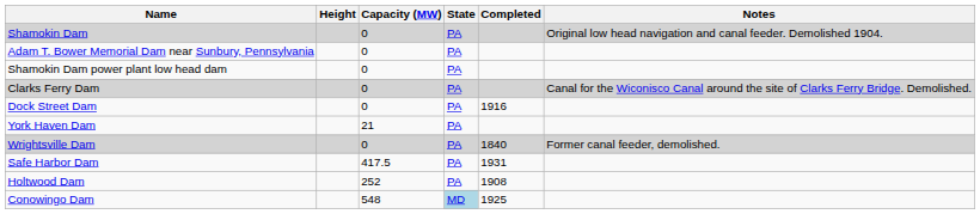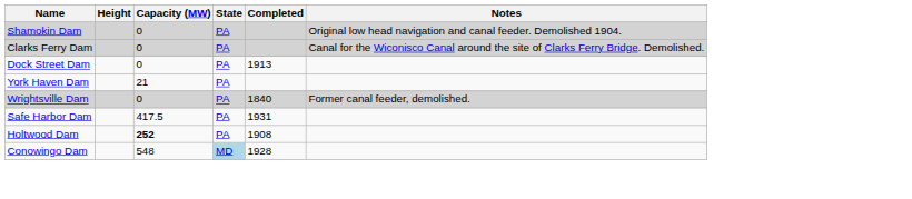- row: Adam T. Bower Memorial Dam near Sunbury, Pennsylvania | 0 | PA
- row: Shamokin Dam power plant low head dam | 0 | PA
Dock Street Dam | Completed: 1916 -> 1913
Holtwood Dam | Capacity (MW): normal -> bold
Conowingo Dam | Completed: 1925 -> 1928
